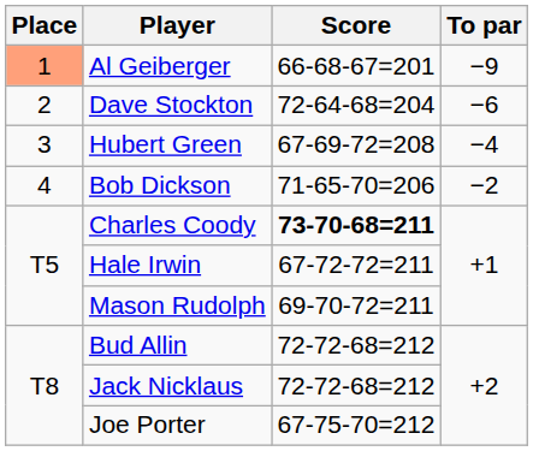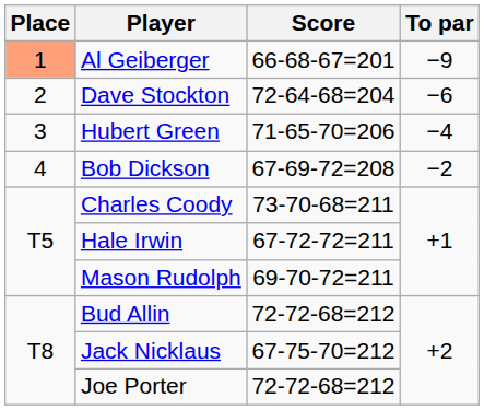Hubert Green | Score: 67-69-72=208 -> 71-65-70=206
Bob Dickson | Score: 71-65-70=206 -> 67-69-72=208
Charles Coody | Score: bold -> normal
Jack Nicklaus | Score: 72-72-68=212 -> 67-75-70=212
Joe Porter | Score: 67-75-70=212 -> 72-72-68=212
